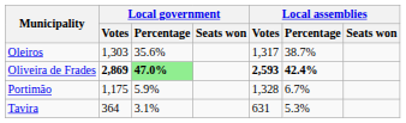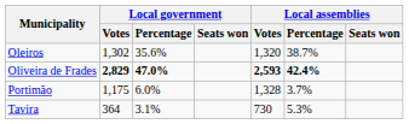Oleiros | Local government / Votes: 1,303 -> 1,302
Oleiros | Local assemblies / Votes: 1,317 -> 1,320
Oliveira de Frades | Local government / Votes: 2,869 -> 2,829
Oliveira de Frades | Local government / Percentage: lightgreen background -> no background
Portimão | Local government / Percentage: 5.9% -> 6.0%
Portimão | Local assemblies / Percentage: 6.7% -> 3.7%
Tavira | Local assemblies / Votes: 631 -> 730
